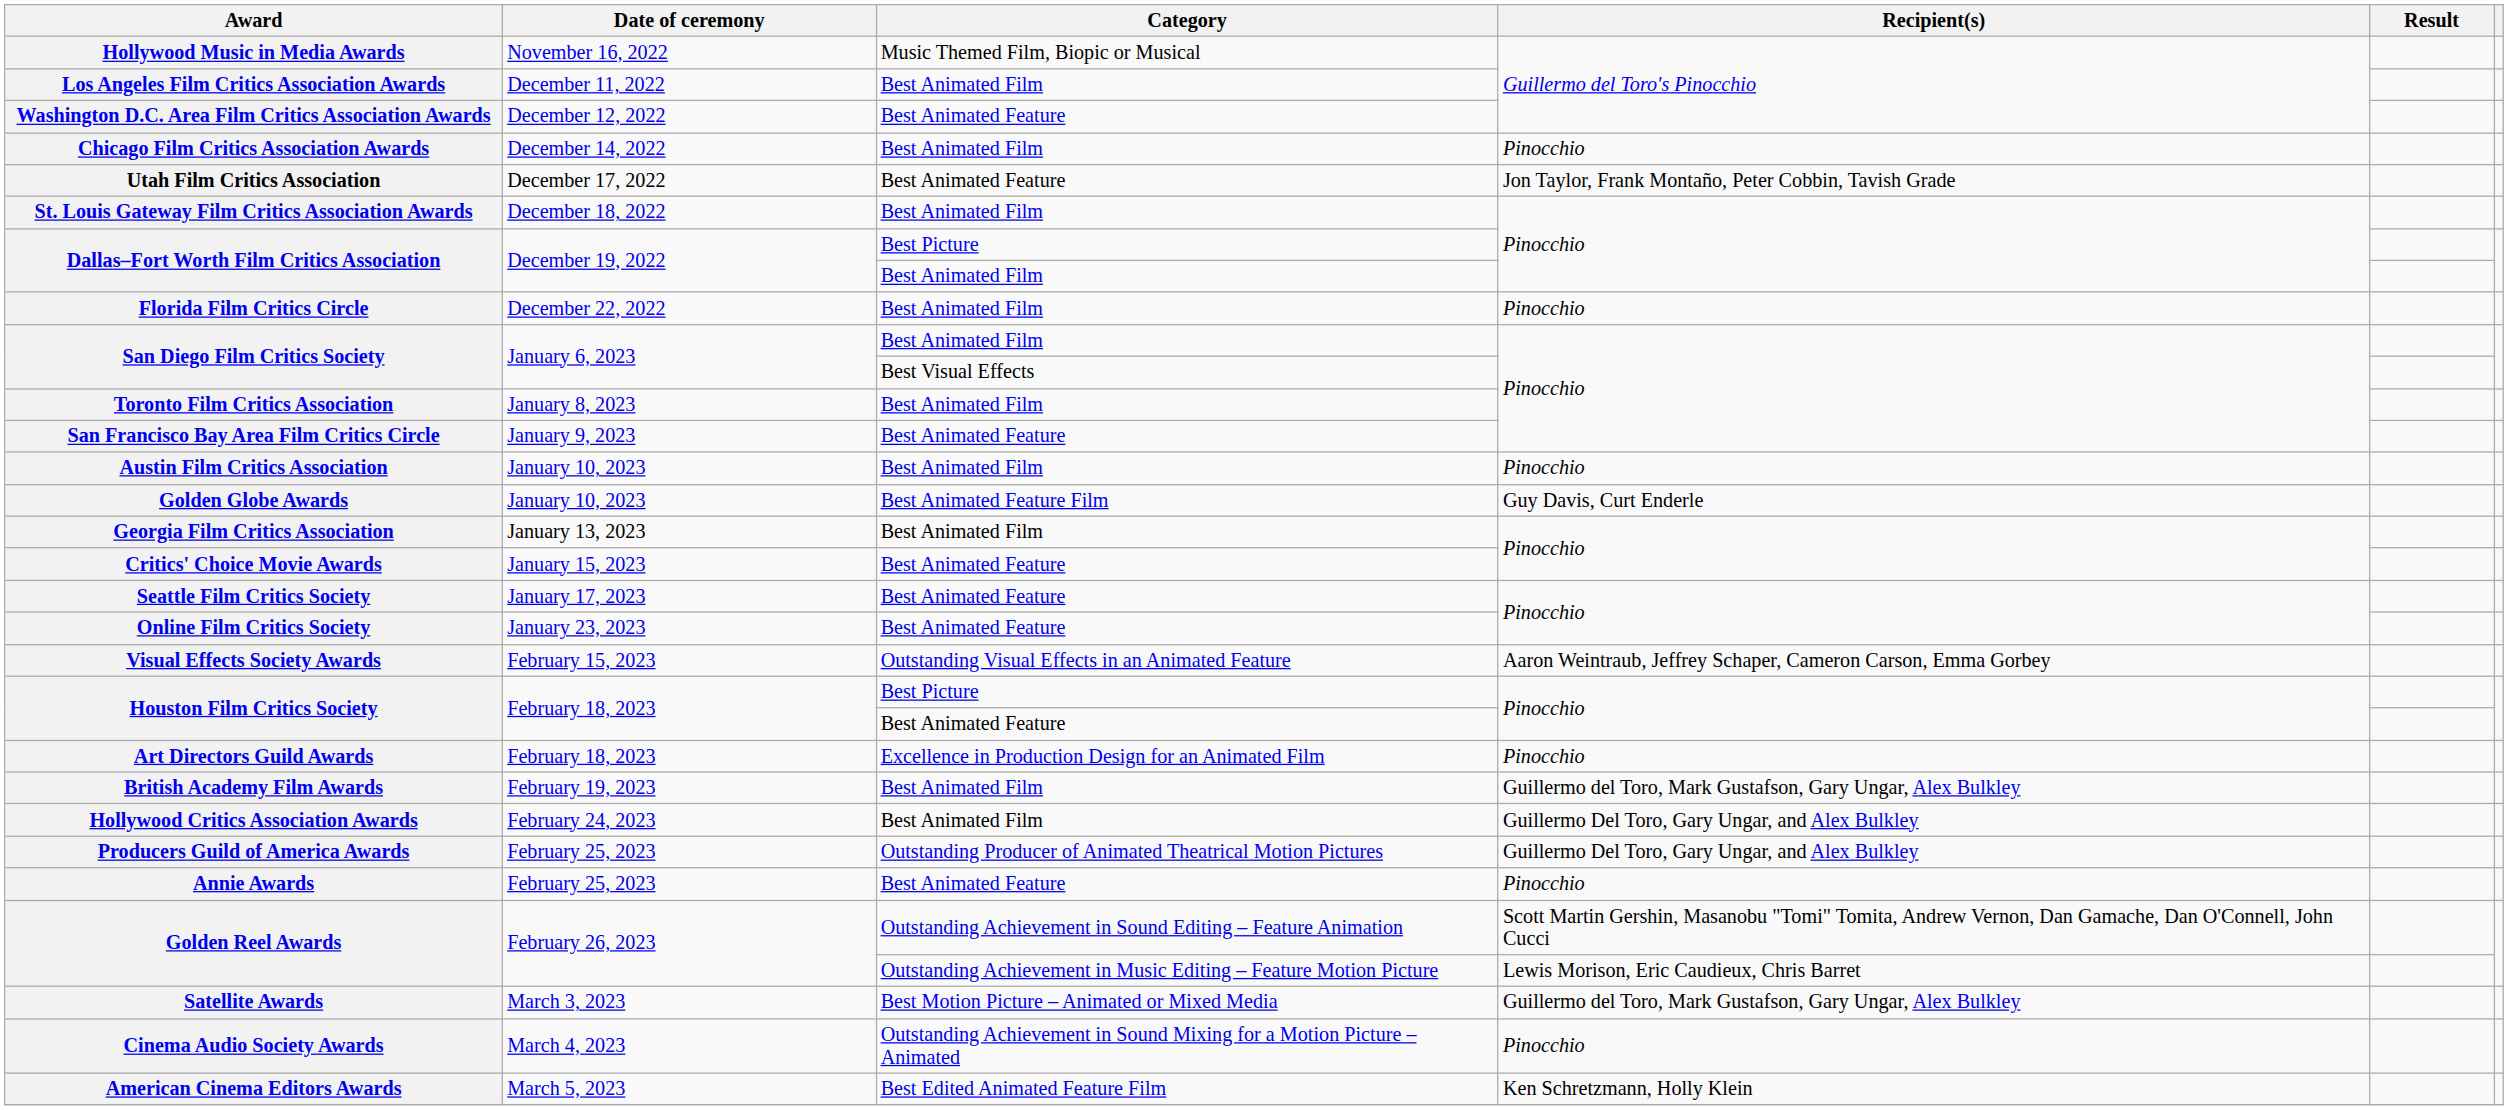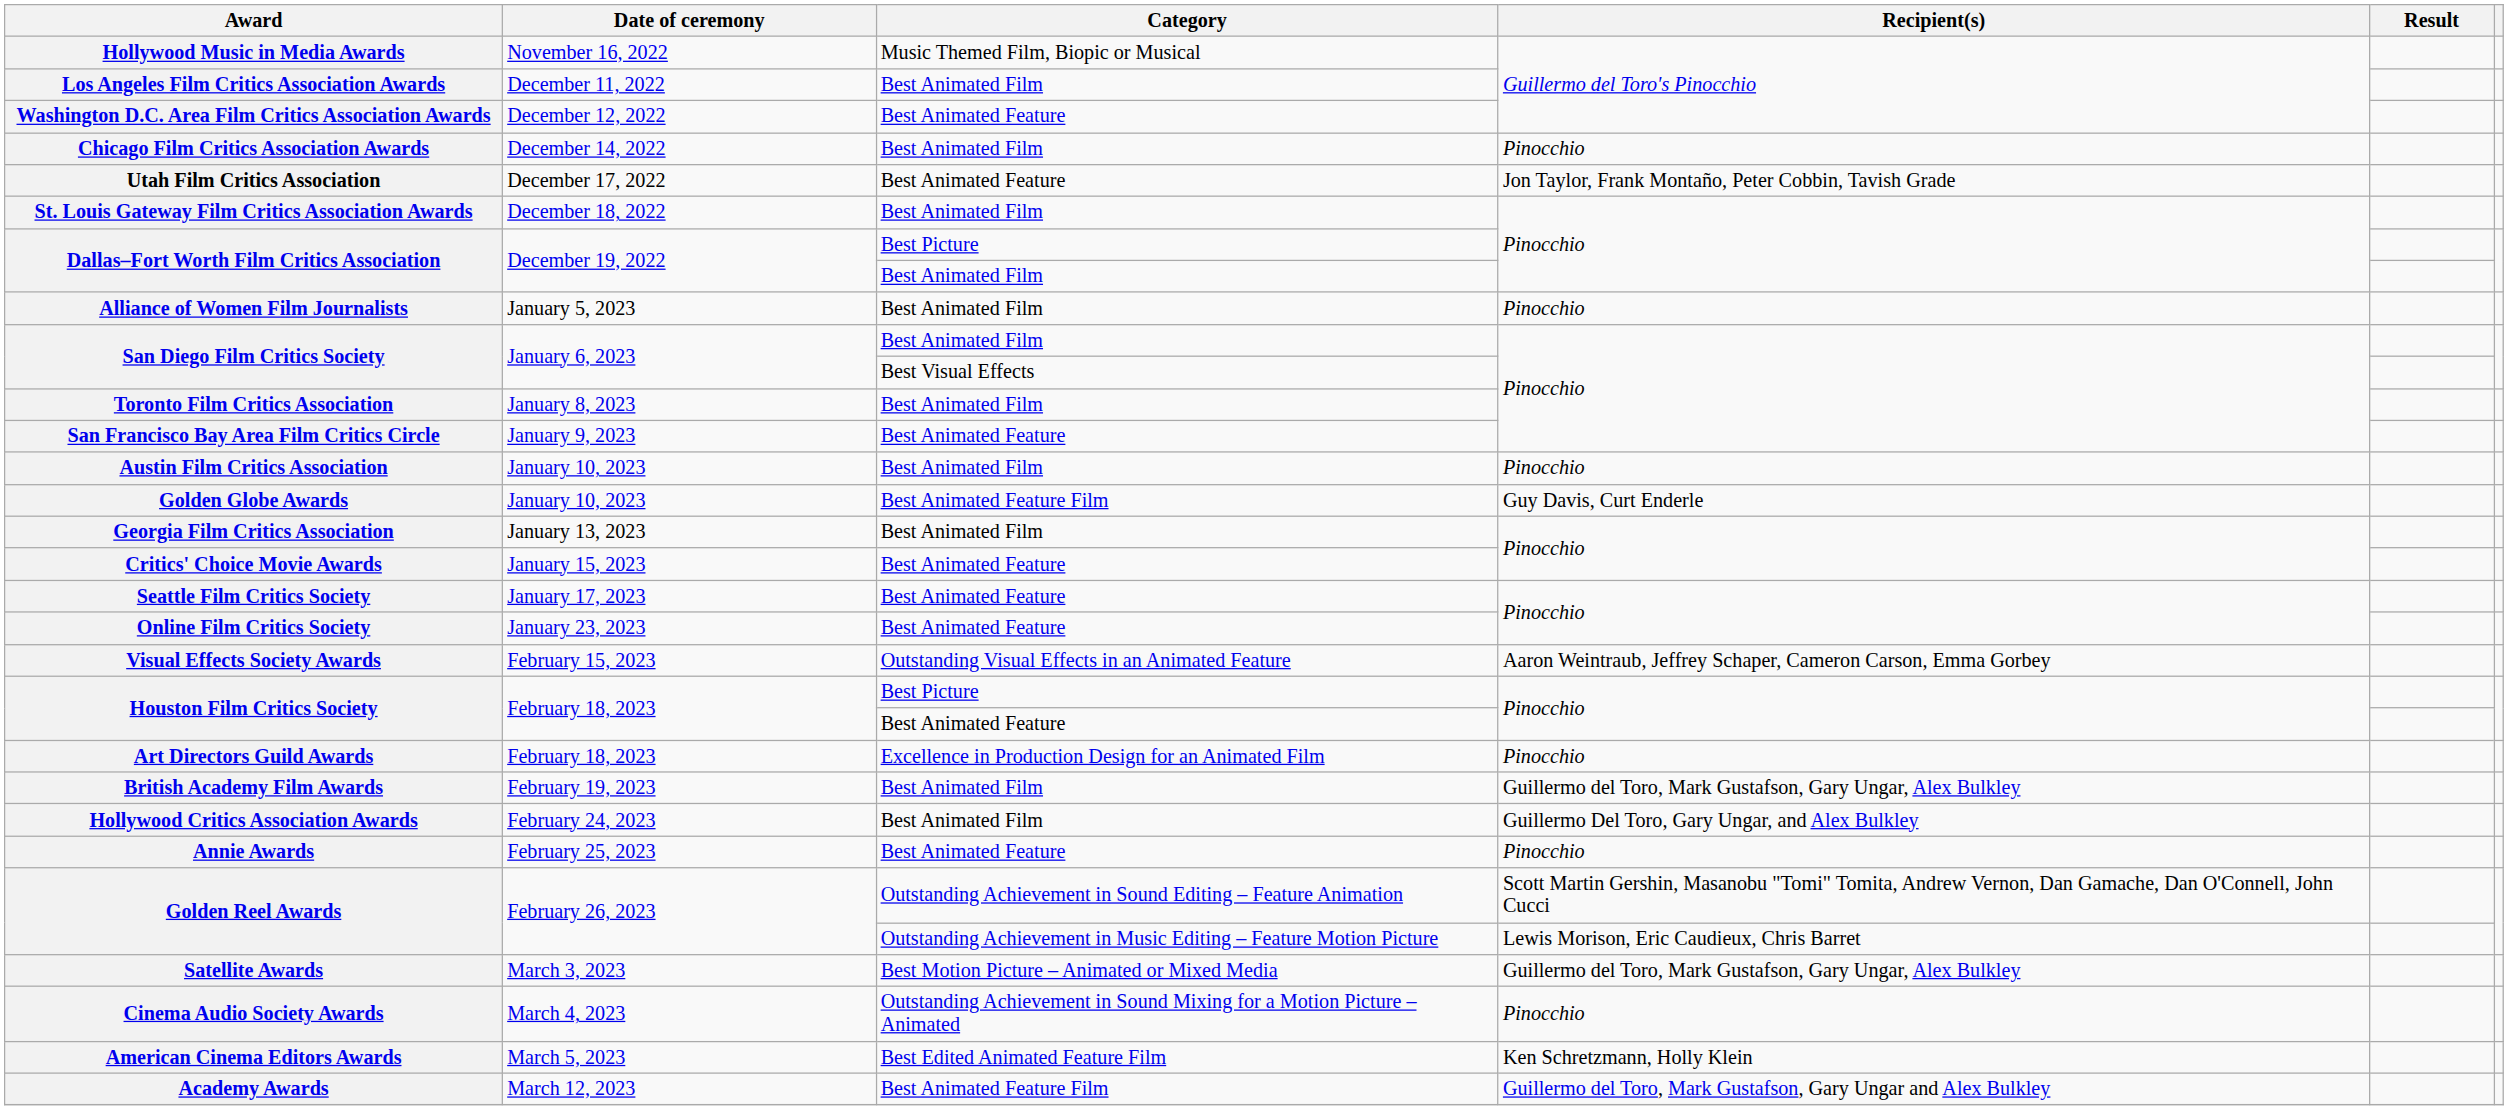- row: Florida Film Critics Circle | December 22, 2022 | Best Animated Film | Pinocchio
+ row: Alliance of Women Film Journalists | January 5, 2023 | Best Animated Film | Pinocchio
- row: Producers Guild of America Awards | February 25, 2023 | Outstanding Producer of Animated Theatrical Motion Pictures | Guillermo Del Toro, Gary Ungar, and Alex Bulkley
+ row: Academy Awards | March 12, 2023 | Best Animated Feature Film | Guillermo del Toro, Mark Gustafson, Gary Ungar and Alex Bulkley
